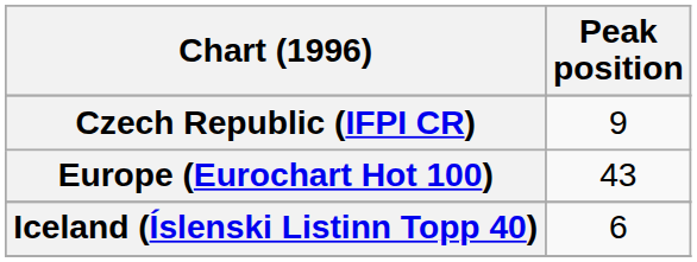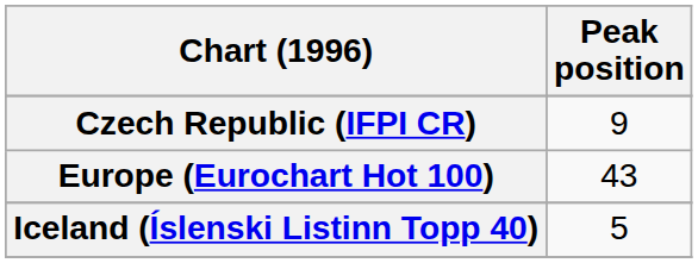Iceland (Íslenski Listinn Topp 40) | Peak position: 6 -> 5
